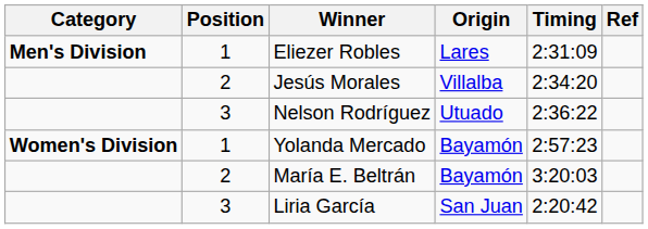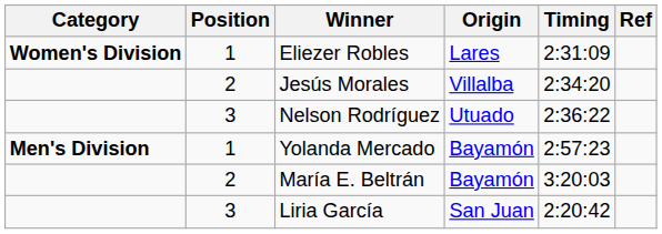Eliezer Robles | Category: Men's Division -> Women's Division
Yolanda Mercado | Category: Women's Division -> Men's Division
